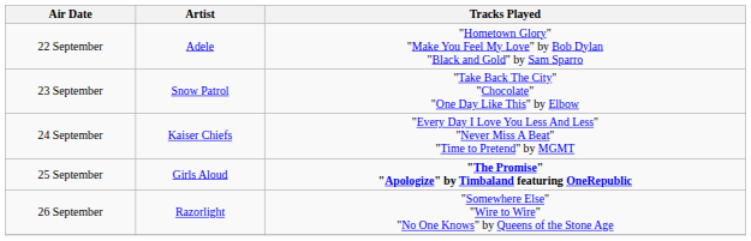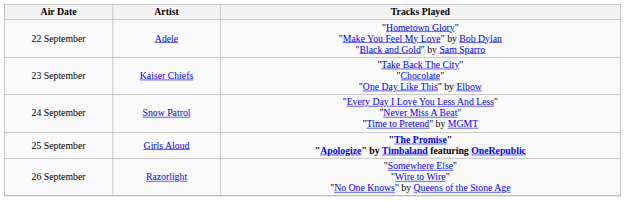23 September | Artist: Snow Patrol -> Kaiser Chiefs
24 September | Artist: Kaiser Chiefs -> Snow Patrol
